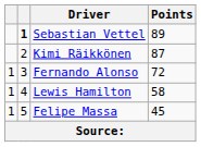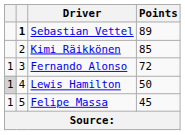Kimi Räikkönen | Points: 87 -> 85
Lewis Hamilton | column 1: no background -> lightgrey background
Lewis Hamilton | Points: 58 -> 50
